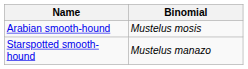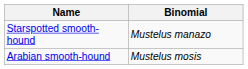rows swapped: Starspotted smooth-hound <-> Arabian smooth-hound
